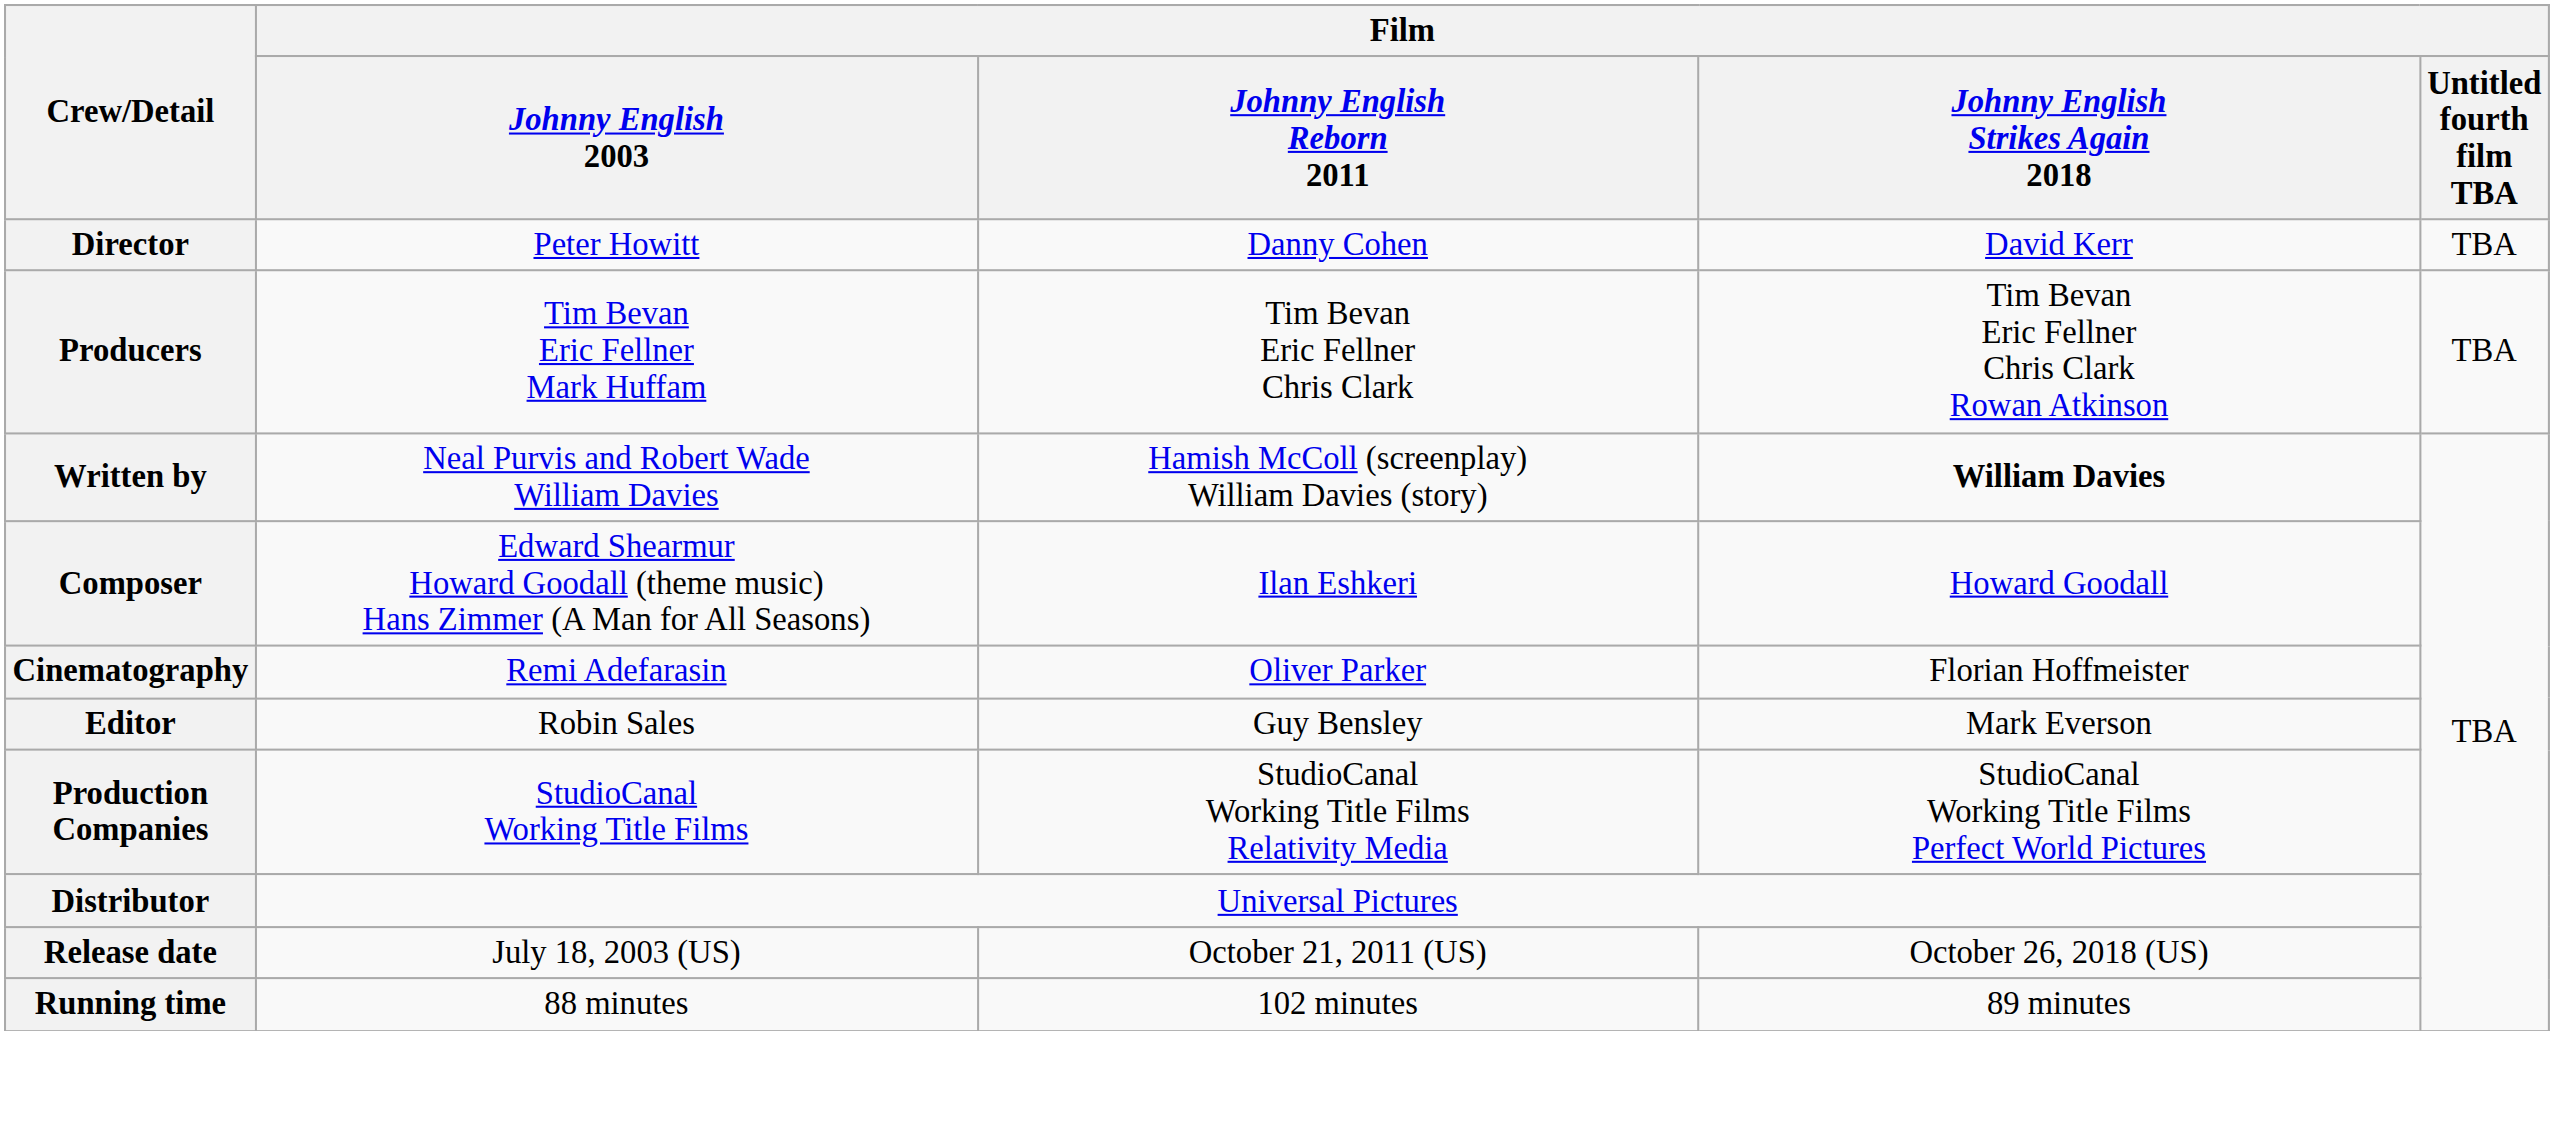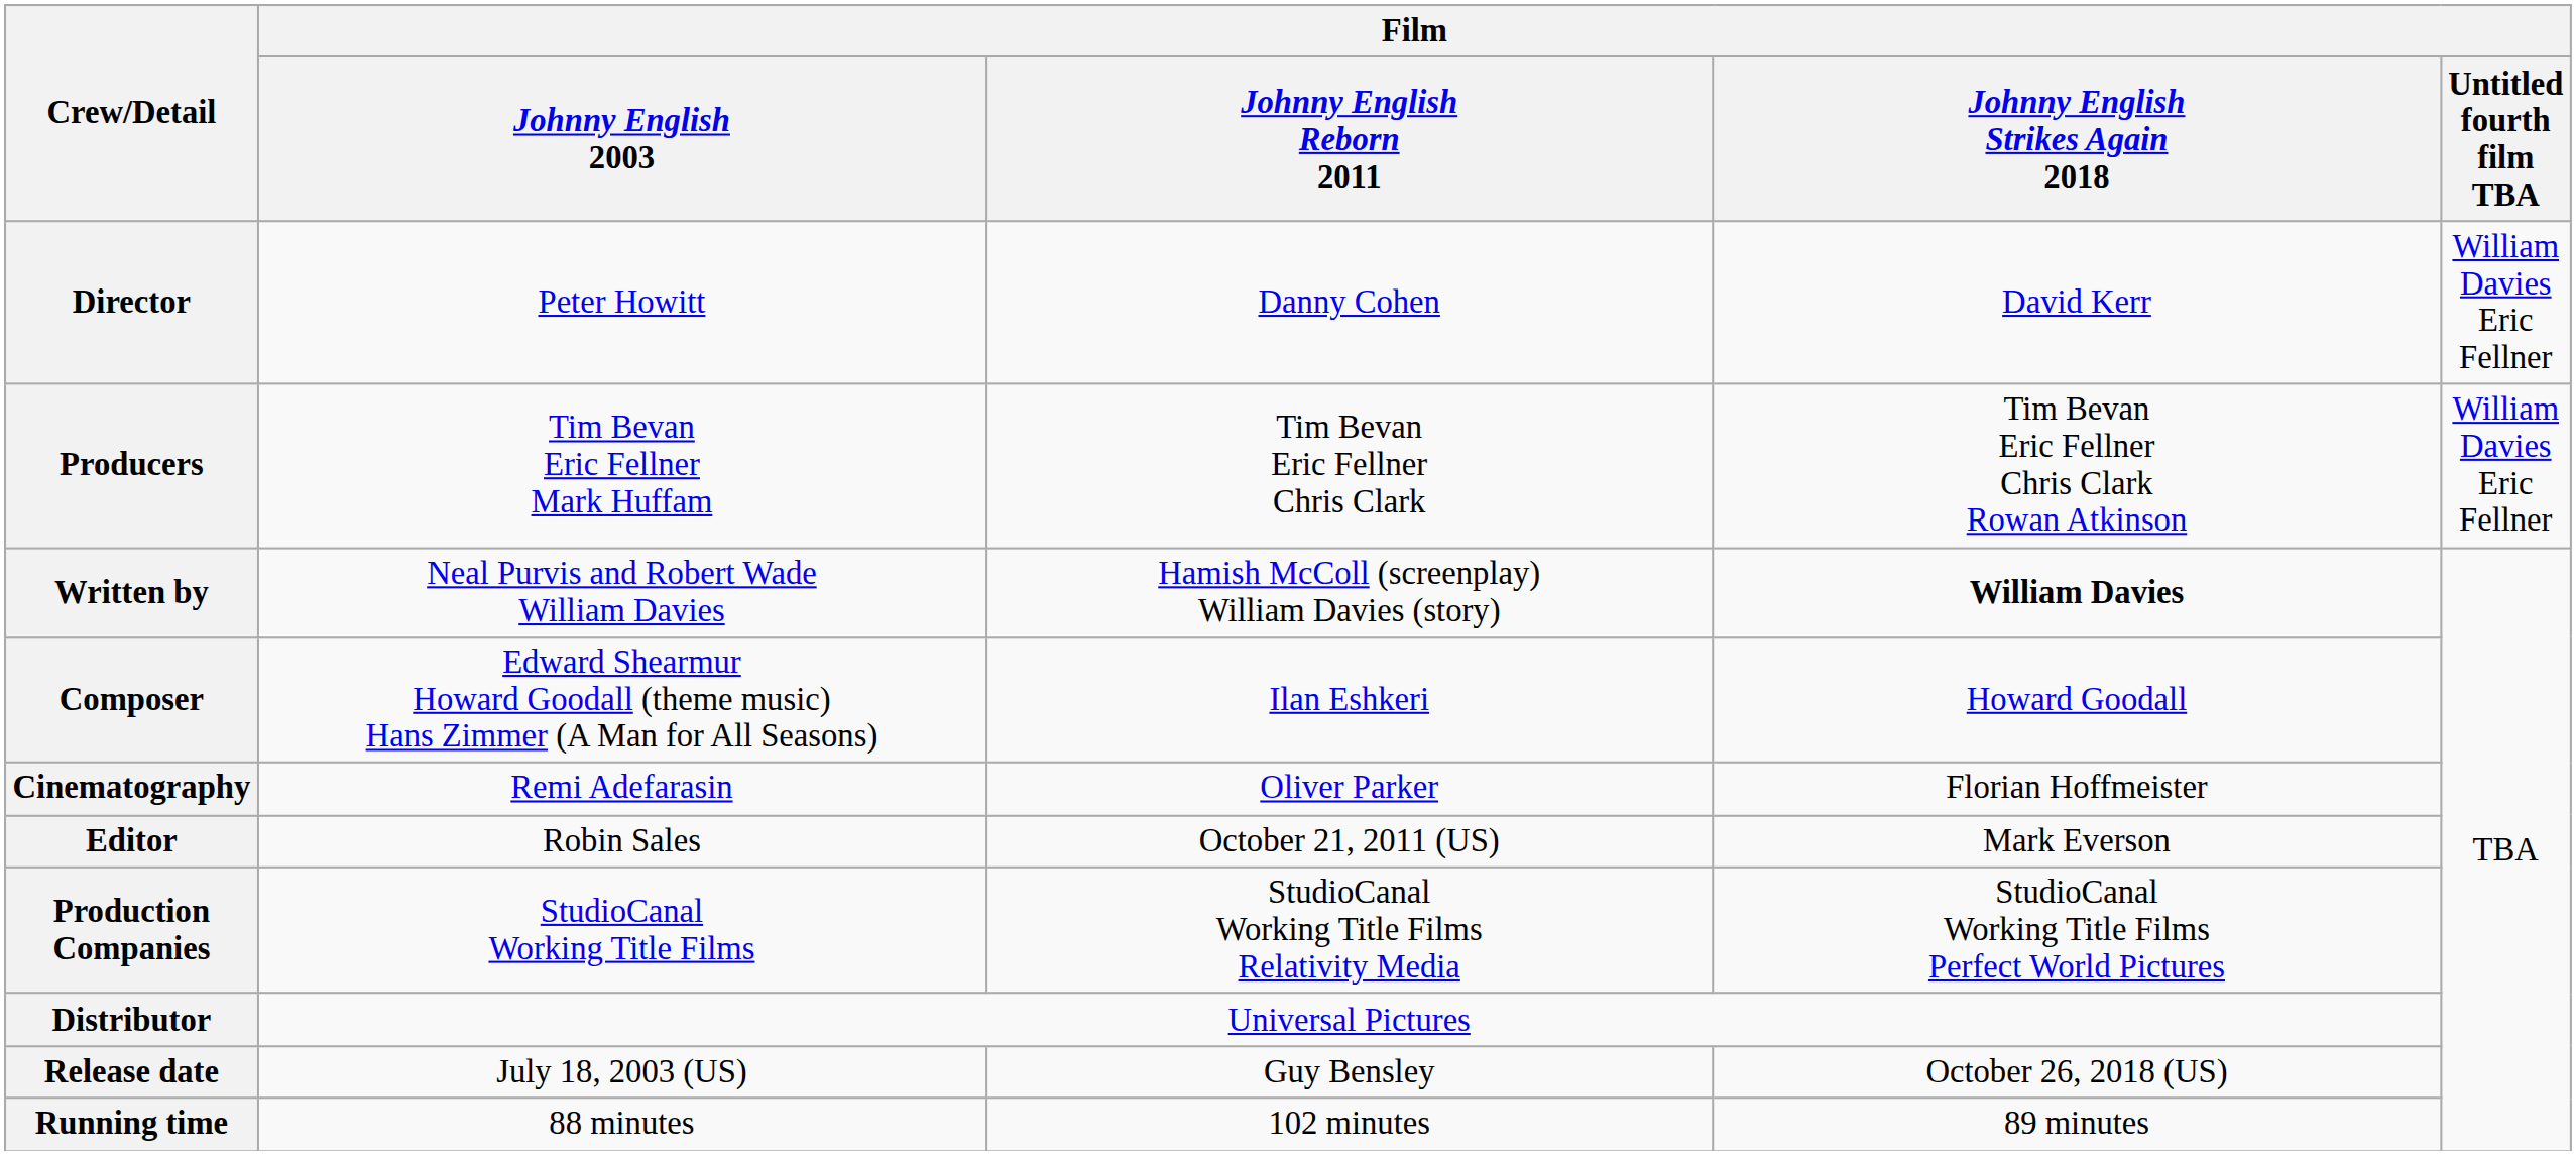Director | Film / Untitled fourth film TBA: TBA -> William Davies Eric Fellner
Producers | Film / Untitled fourth film TBA: TBA -> William Davies Eric Fellner
Editor | Film / Johnny English Reborn 2011: Guy Bensley -> October 21, 2011 (US)
Release date | Film / Johnny English Reborn 2011: October 21, 2011 (US) -> Guy Bensley
